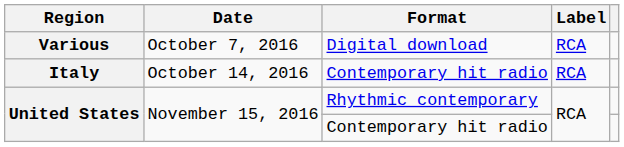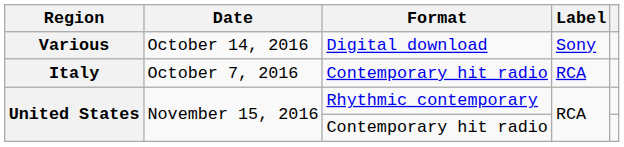Various | Date: October 7, 2016 -> October 14, 2016
Various | Label: RCA -> Sony
Italy | Date: October 14, 2016 -> October 7, 2016
